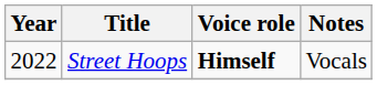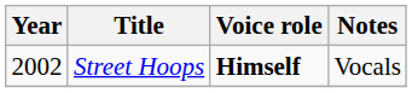Street Hoops | Year: 2022 -> 2002
